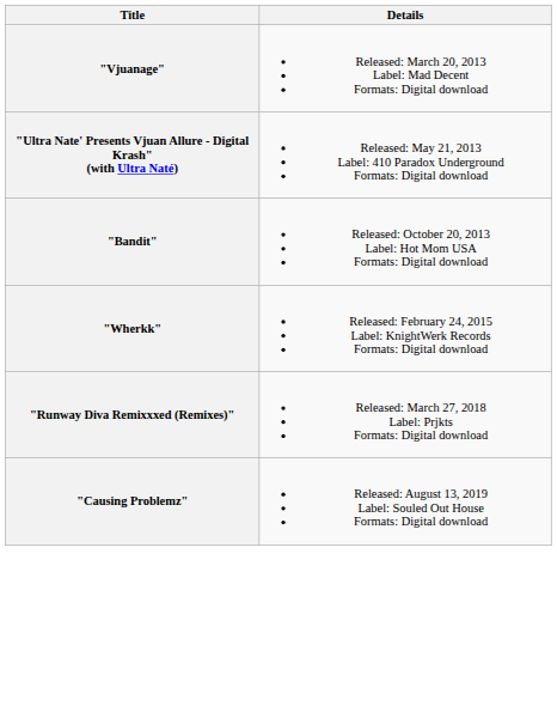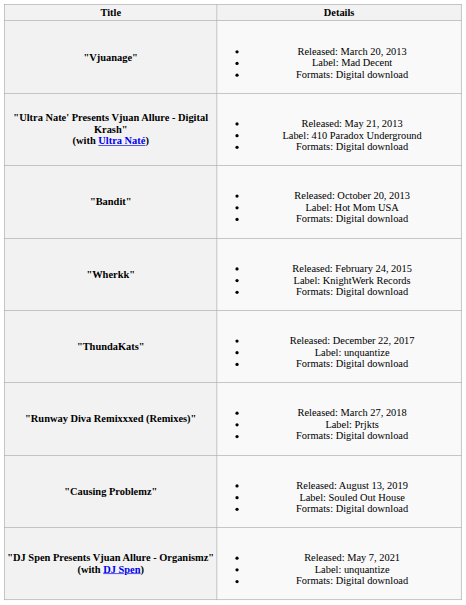+ row: "ThundaKats" | Released: December 22, 2017 Label: unquantize Formats: Digital download
+ row: "DJ Spen Presents Vjuan Allure - Organismz" (with DJ Spen) | Released: May 7, 2021 Label: unquantize Formats: Digital download
